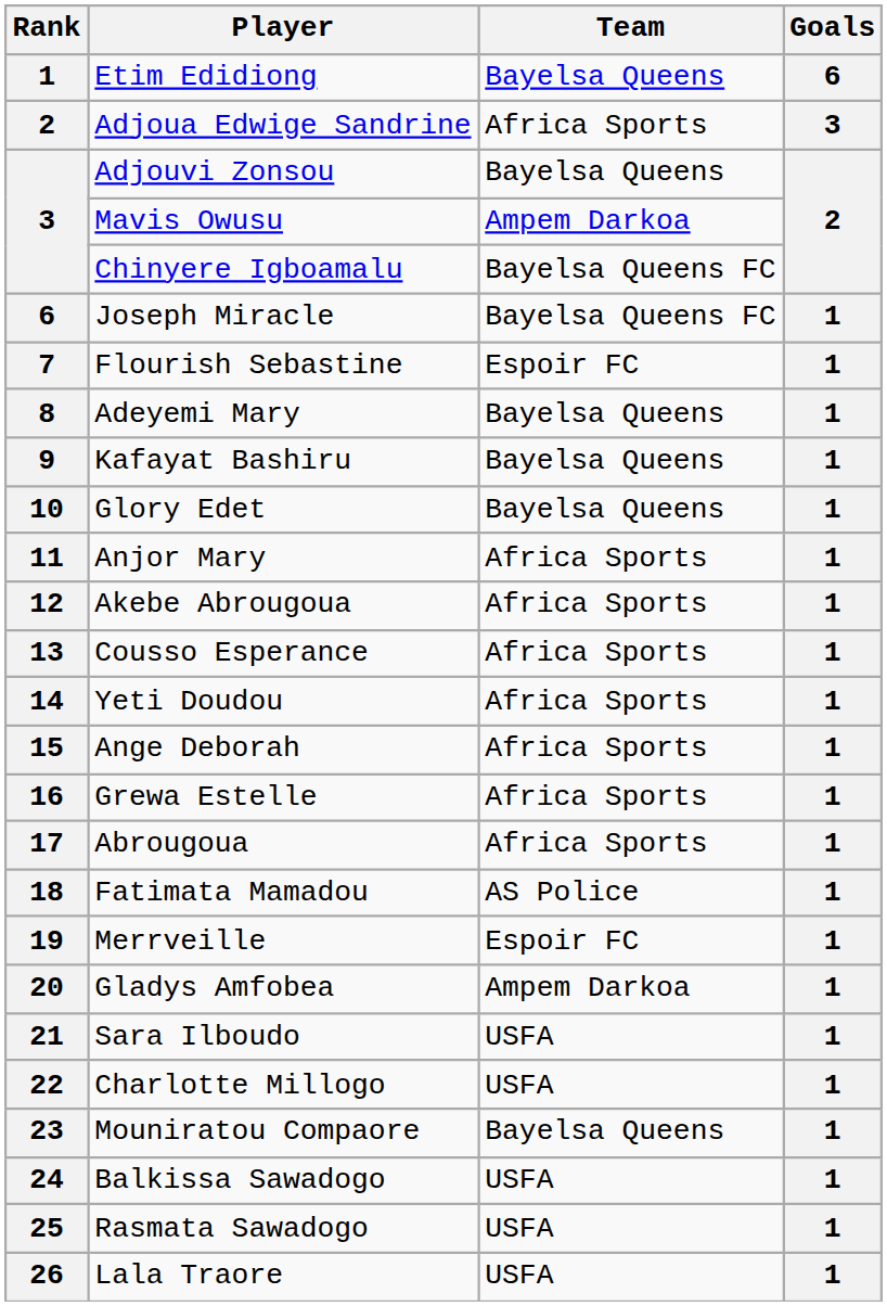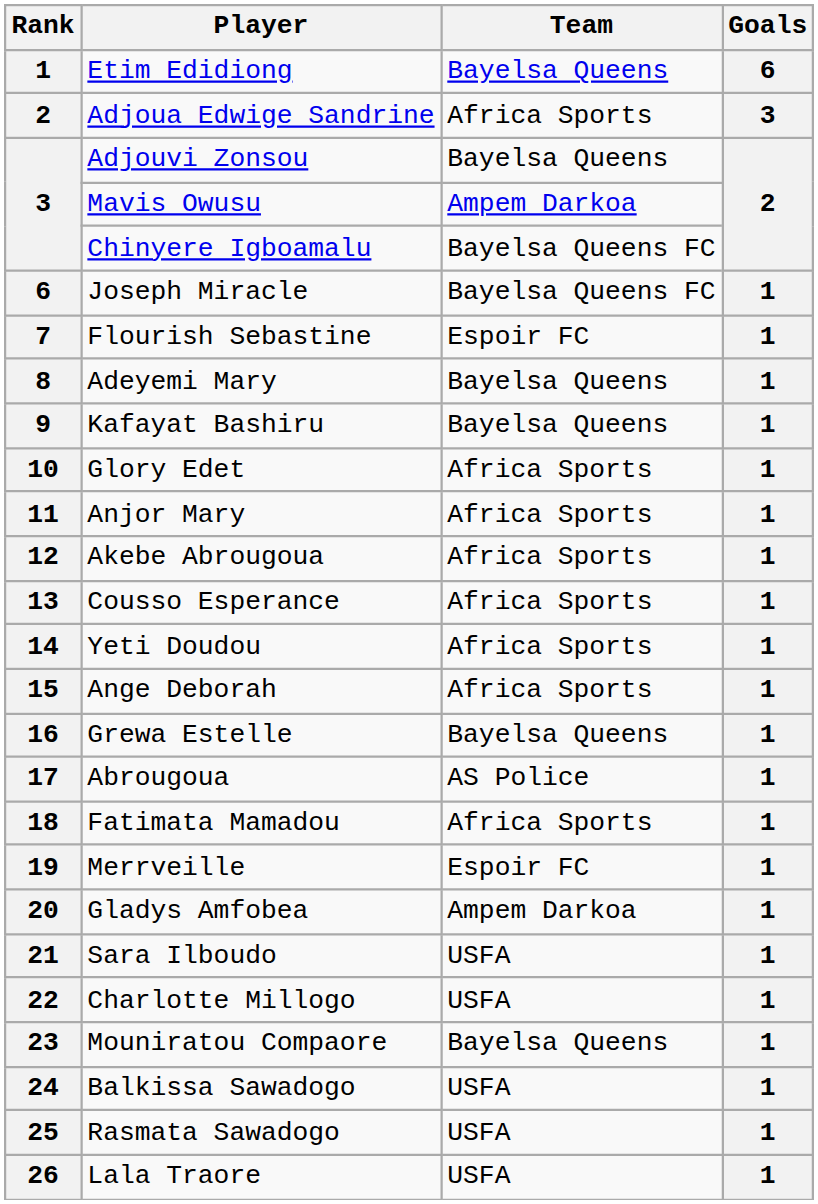Glory Edet | Team: Bayelsa Queens -> Africa Sports
Grewa Estelle | Team: Africa Sports -> Bayelsa Queens
Abrougoua | Team: Africa Sports -> AS Police
Fatimata Mamadou | Team: AS Police -> Africa Sports
